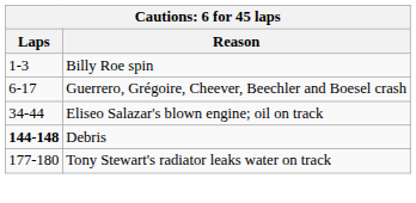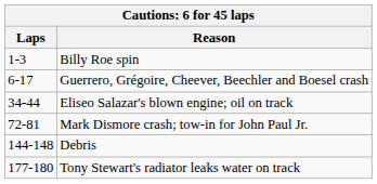+ row: 72-81 | Mark Dismore crash; tow-in for John Paul Jr.
Debris | Laps: bold -> normal
